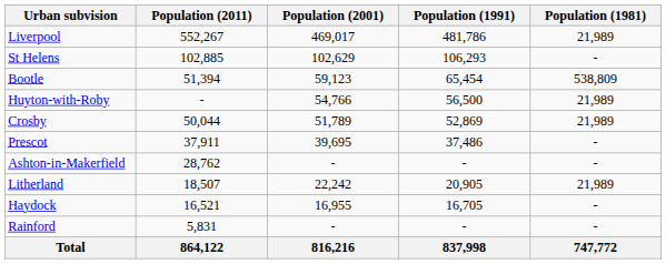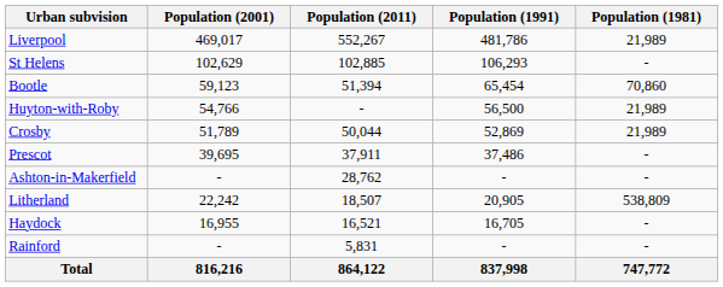columns swapped: Population (2011) <-> Population (2001)
Bootle | Population (1981): 538,809 -> 70,860
Litherland | Population (1981): 21,989 -> 538,809
